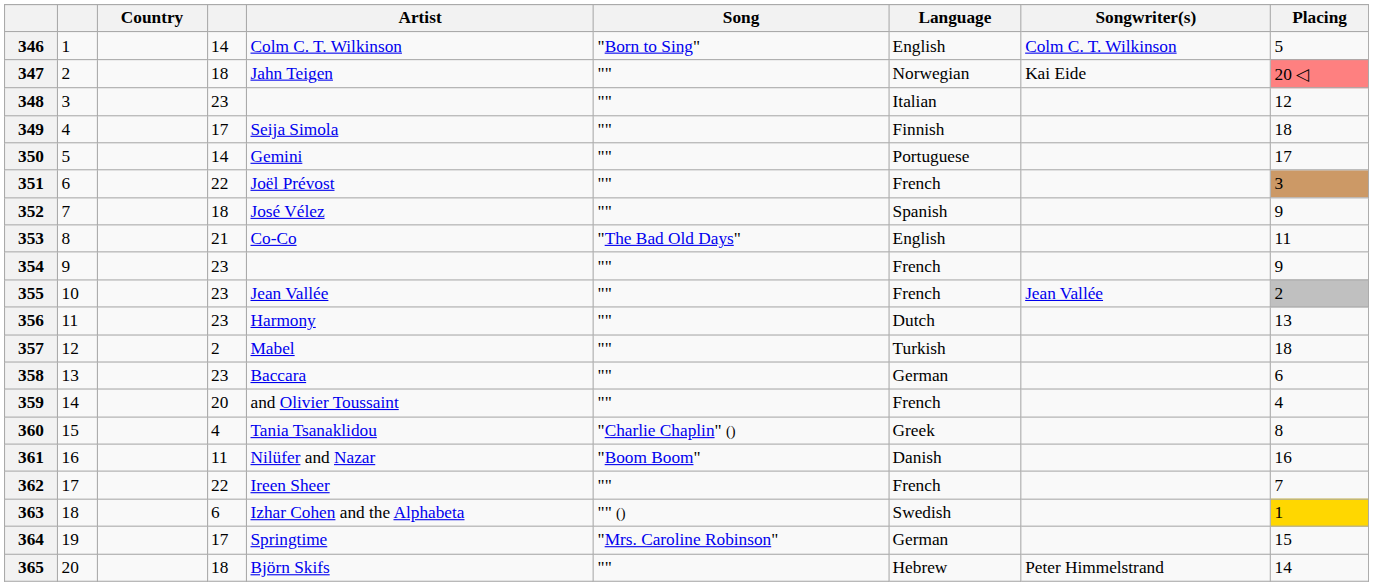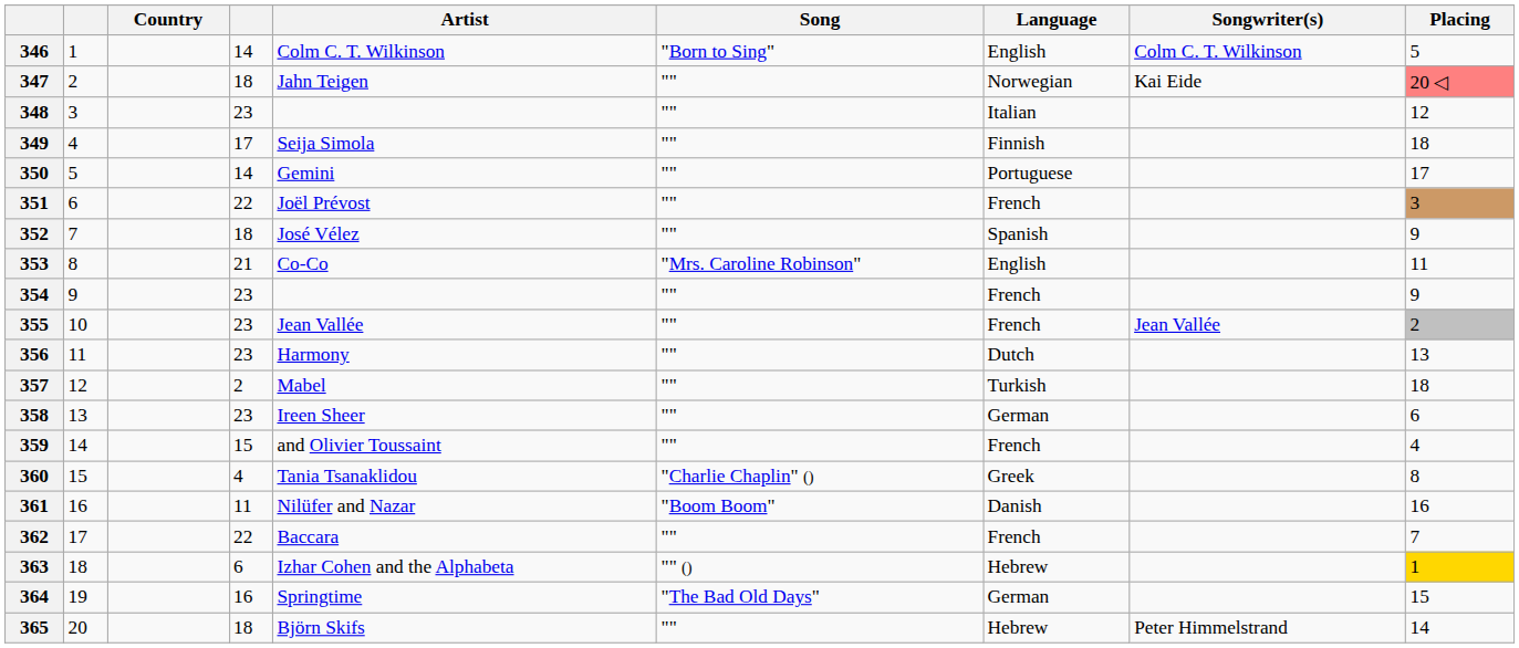353 | Song: "The Bad Old Days" -> "Mrs. Caroline Robinson"
358 | Artist: Baccara -> Ireen Sheer
359 | column 4: 20 -> 15
362 | Artist: Ireen Sheer -> Baccara
363 | Language: Swedish -> Hebrew
364 | column 4: 17 -> 16
364 | Song: "Mrs. Caroline Robinson" -> "The Bad Old Days"
